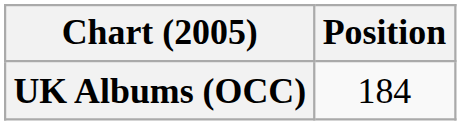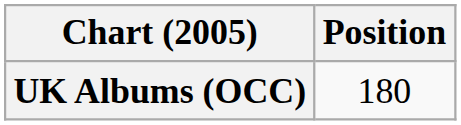UK Albums (OCC) | Position: 184 -> 180
